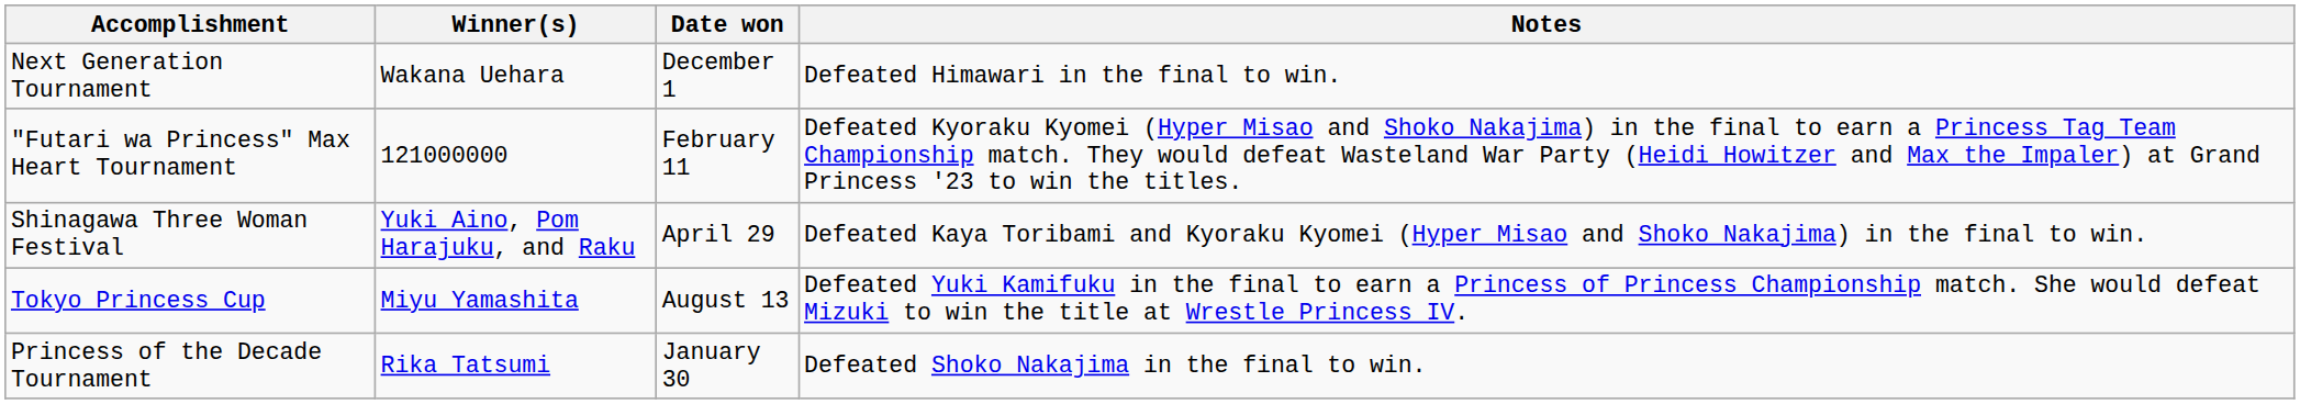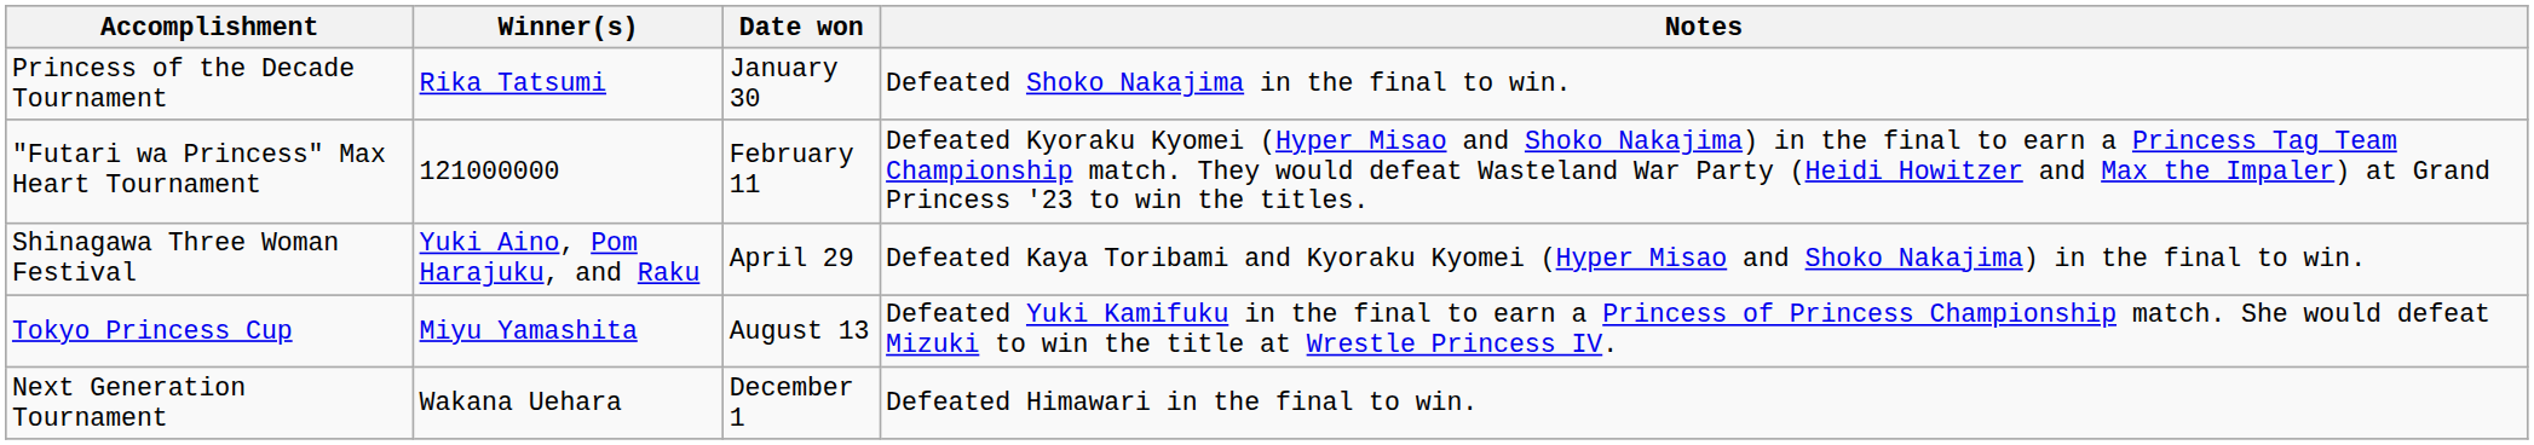rows swapped: Princess of the Decade Tournament <-> Next Generation Tournament
